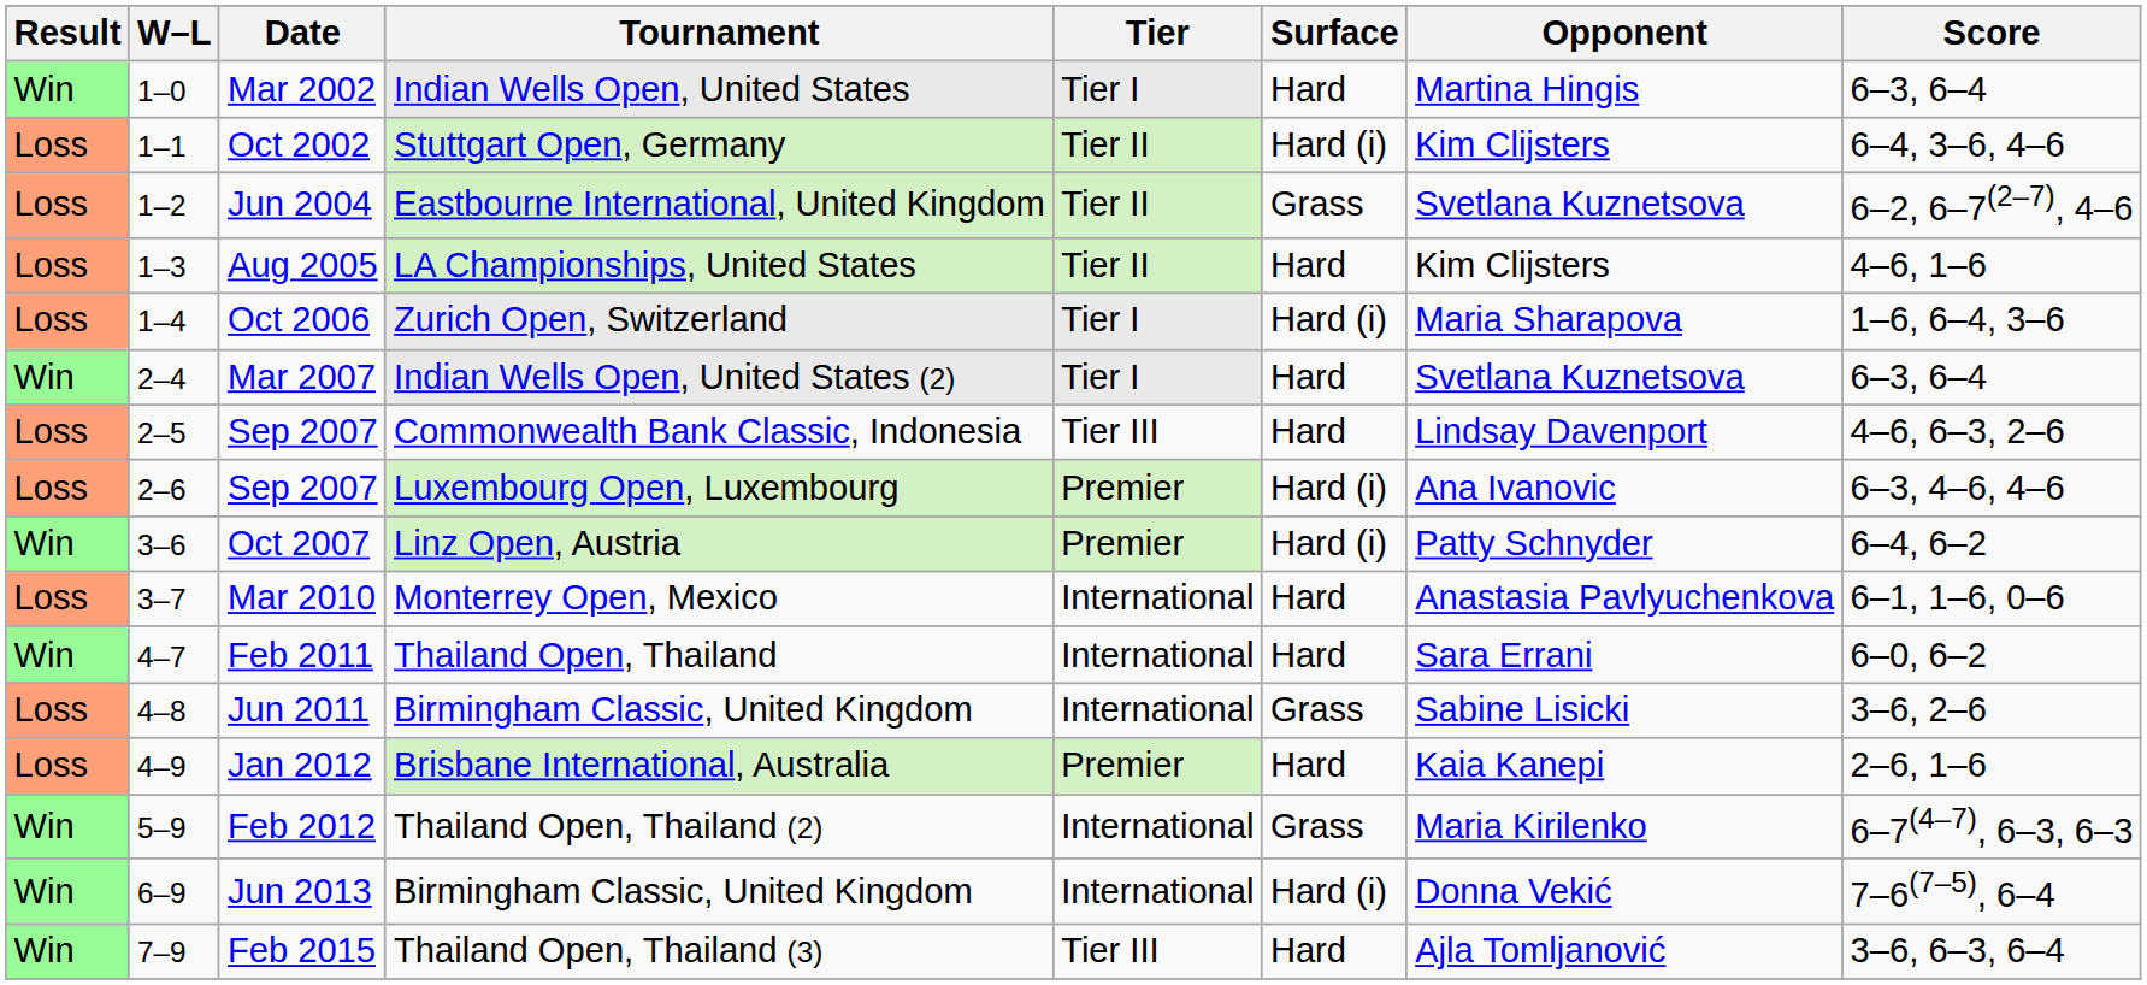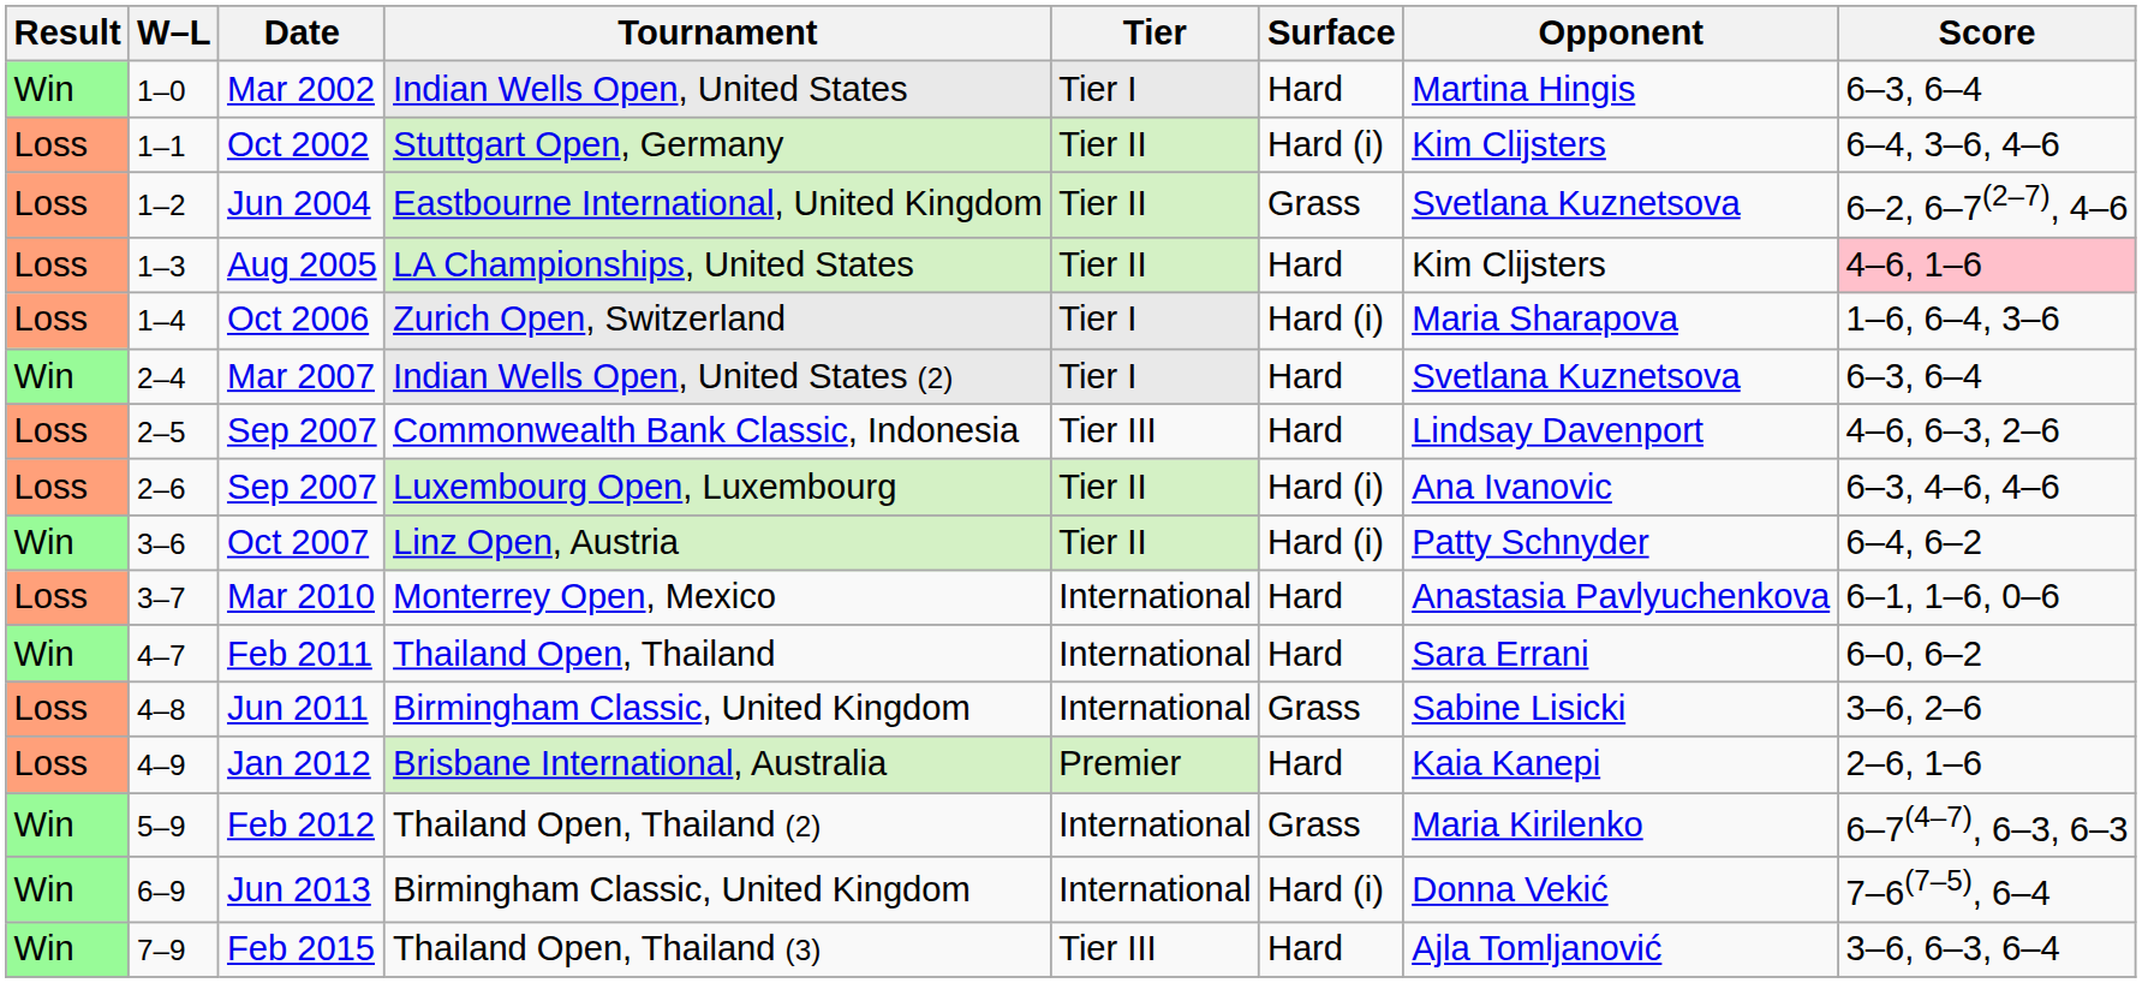Aug 2005 | Score: no background -> pink background
Sep 2007 / Luxembourg Open, Luxembourg | Tier: Premier -> Tier II
Oct 2007 | Tier: Premier -> Tier II
